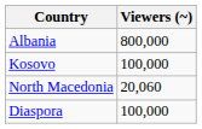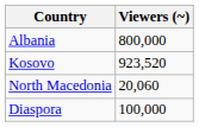Kosovo | Viewers (~): 100,000 -> 923,520
